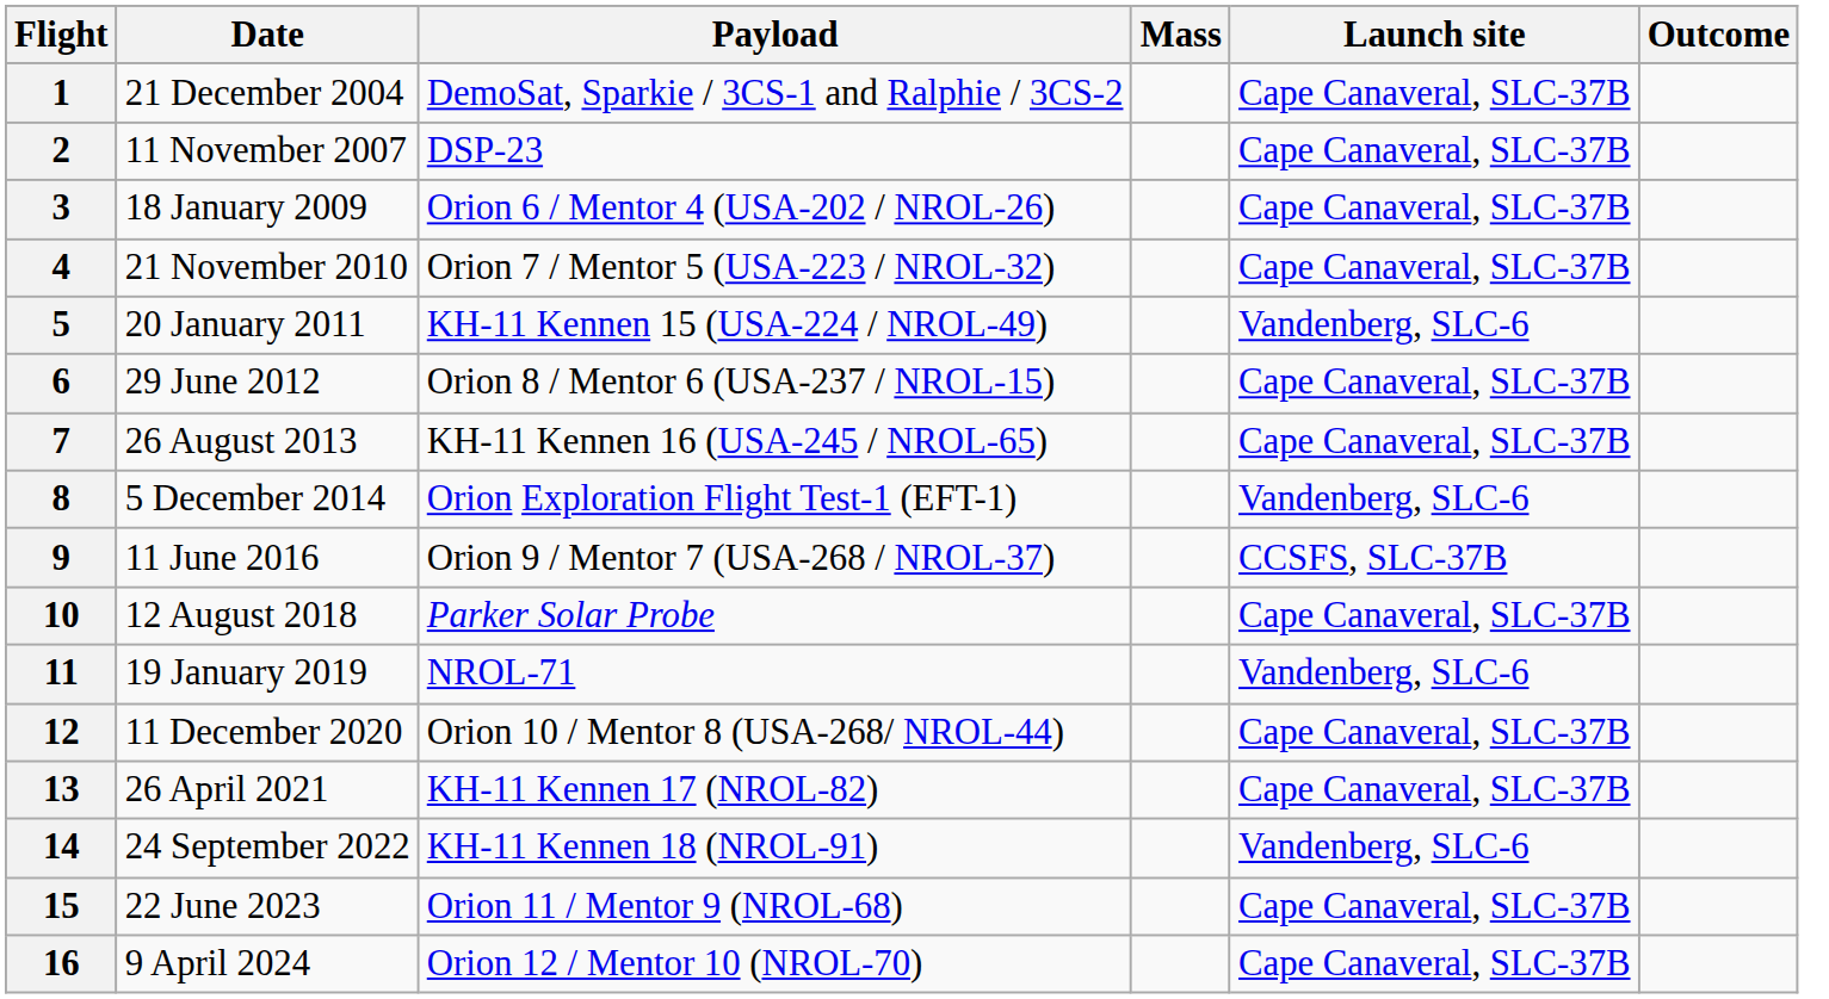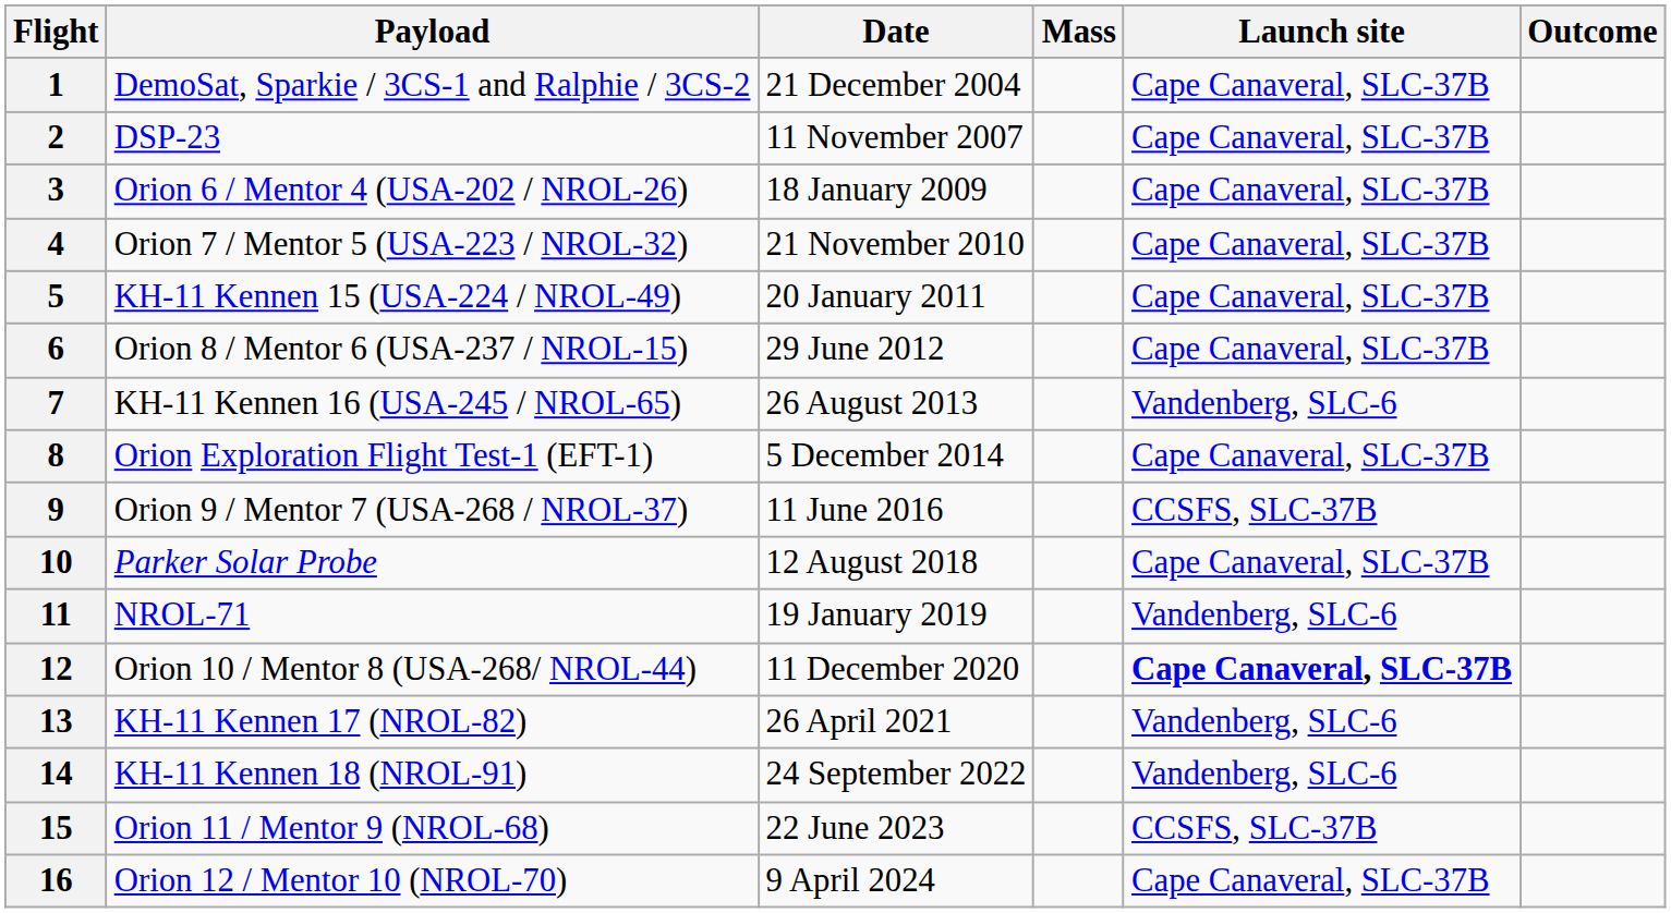columns swapped: Date <-> Payload
5 | Launch site: Vandenberg, SLC-6 -> Cape Canaveral, SLC-37B
7 | Launch site: Cape Canaveral, SLC-37B -> Vandenberg, SLC-6
8 | Launch site: Vandenberg, SLC-6 -> Cape Canaveral, SLC-37B
12 | Launch site: normal -> bold
13 | Launch site: Cape Canaveral, SLC-37B -> Vandenberg, SLC-6
15 | Launch site: Cape Canaveral, SLC-37B -> CCSFS, SLC-37B
